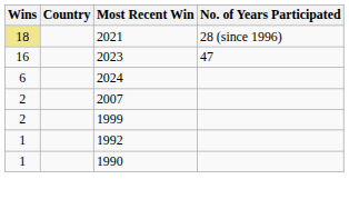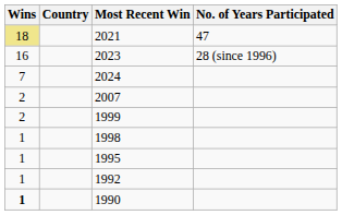2021 | No. of Years Participated: 28 (since 1996) -> 47
2023 | No. of Years Participated: 47 -> 28 (since 1996)
2024 | Wins: 6 -> 7
+ row: 1 | 1998
+ row: 1 | 1995
1990 | Wins: normal -> bold
